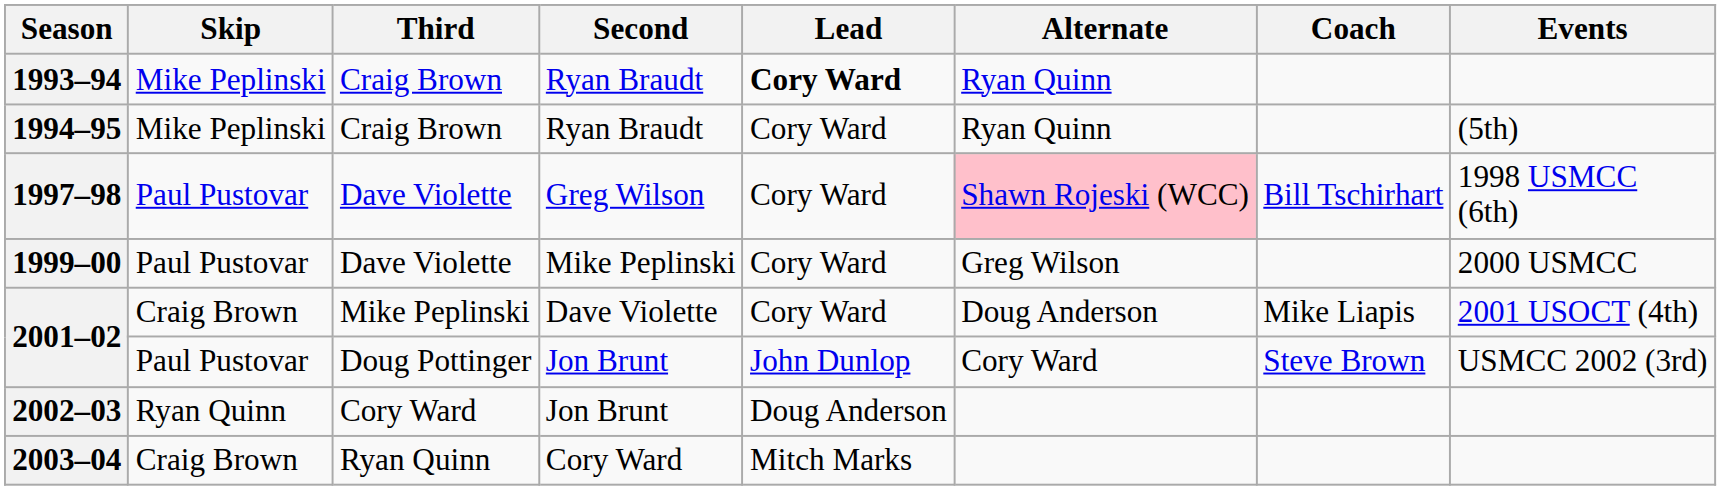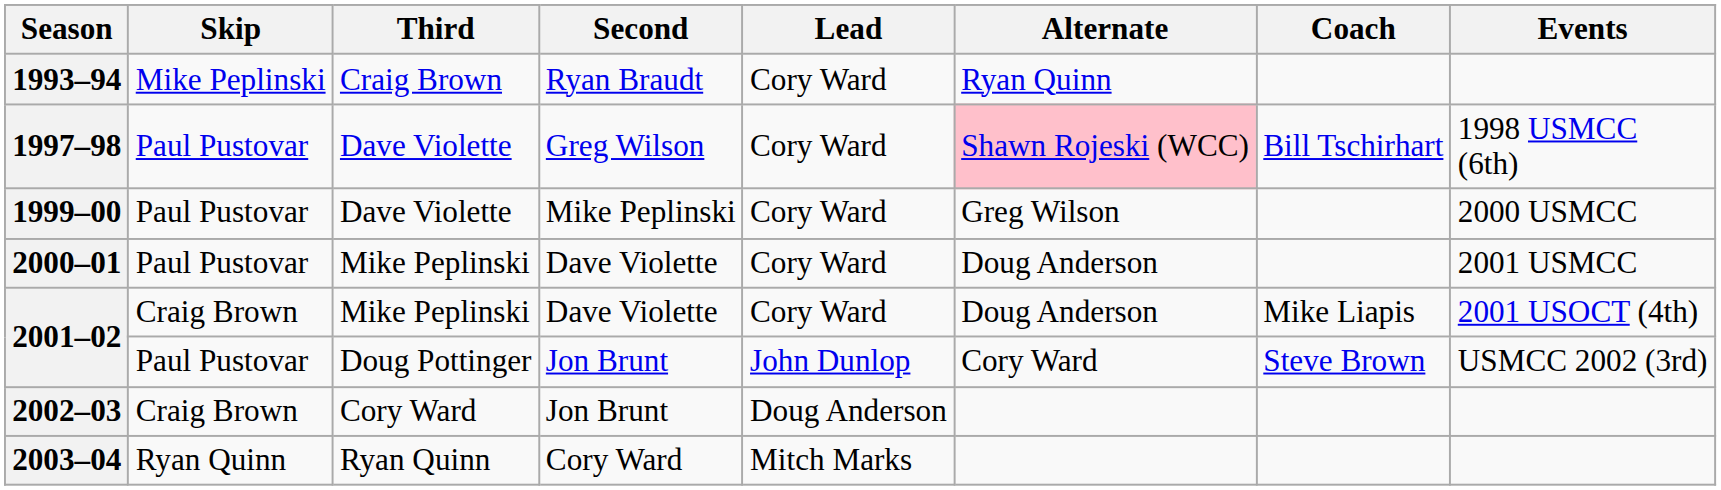1993–94 | Lead: bold -> normal
- row: 1994–95 | Mike Peplinski | Craig Brown | Ryan Braudt | Cory Ward | Ryan Quinn | (5th)
+ row: 2000–01 | Paul Pustovar | Mike Peplinski | Dave Violette | Cory Ward | Doug Anderson | 2001 USMCC
2002–03 | Skip: Ryan Quinn -> Craig Brown
2003–04 | Skip: Craig Brown -> Ryan Quinn
